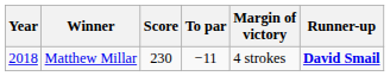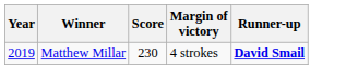- column: To par | −11
Matthew Millar | Year: 2018 -> 2019
